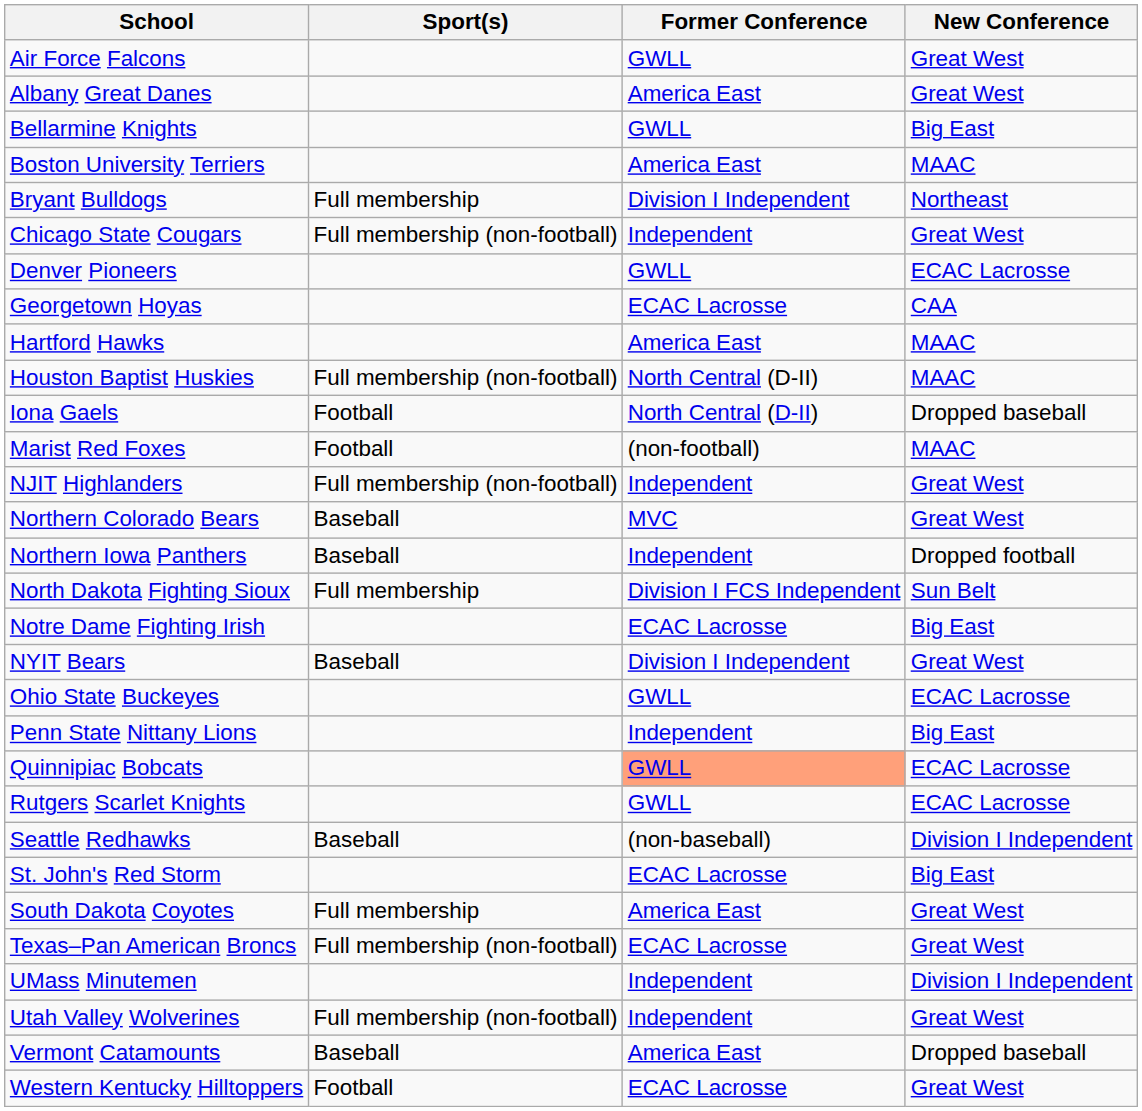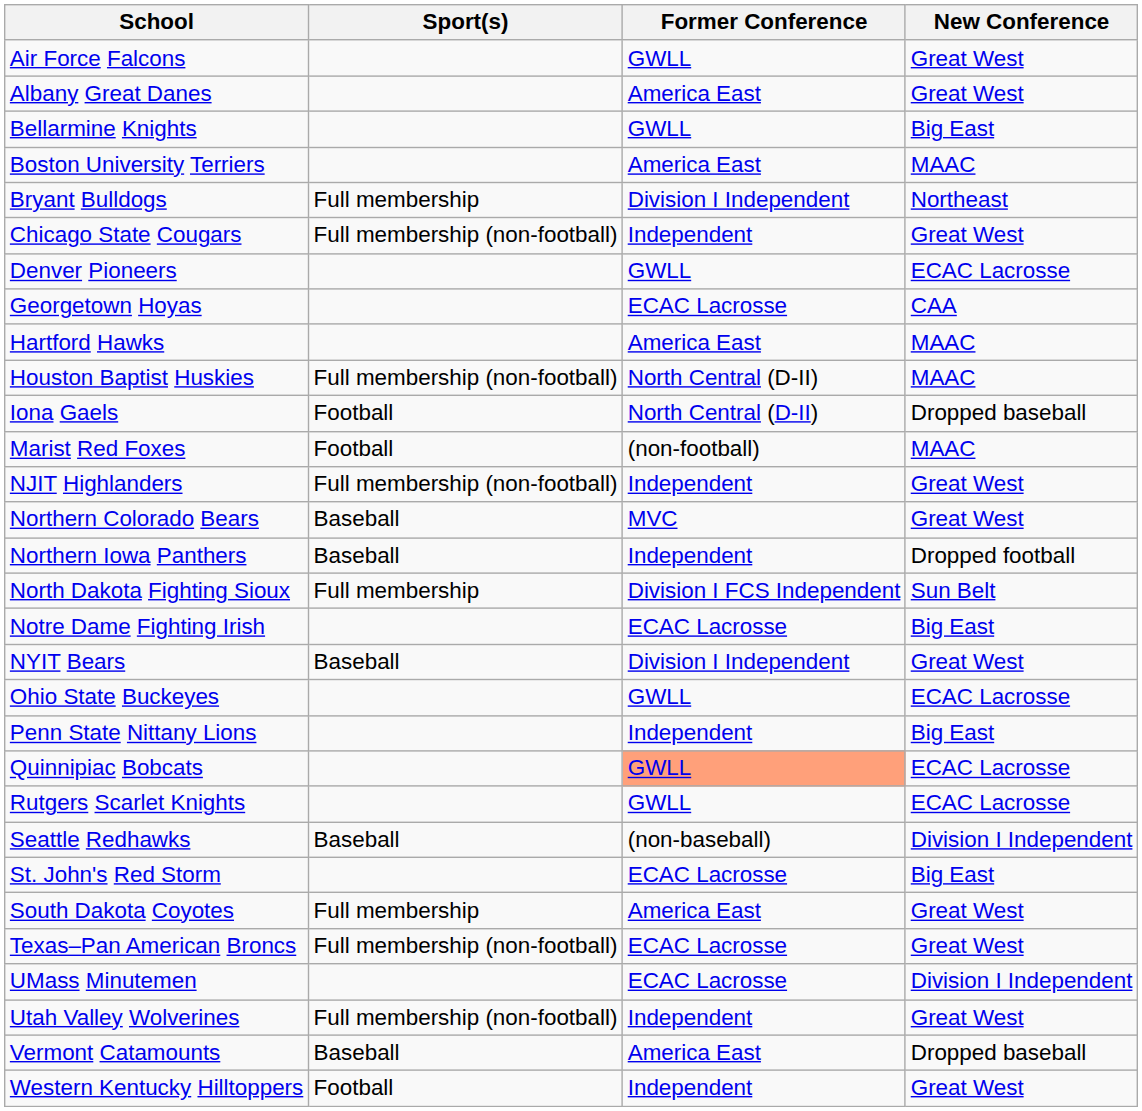UMass Minutemen | Former Conference: Independent -> ECAC Lacrosse
Western Kentucky Hilltoppers | Former Conference: ECAC Lacrosse -> Independent
